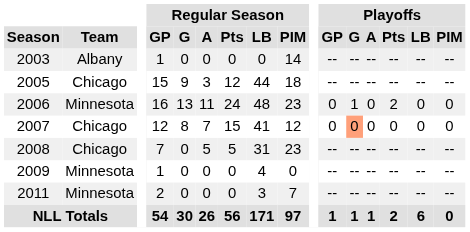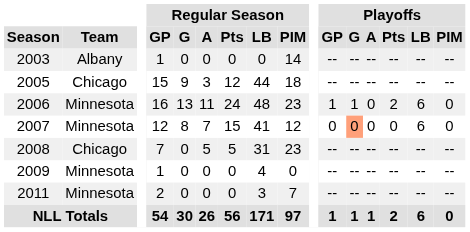2006 | Playoffs / GP: 0 -> 1
2006 | Playoffs / LB: 0 -> 6
2007 | Team: Chicago -> Minnesota
2007 | Playoffs / LB: 0 -> 6
